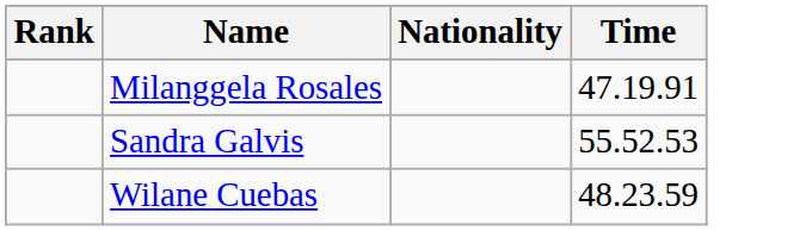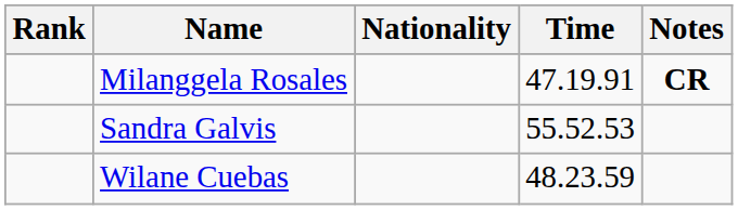+ column: Notes | CR
